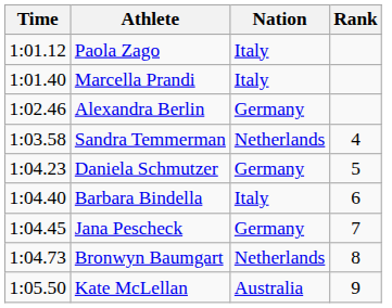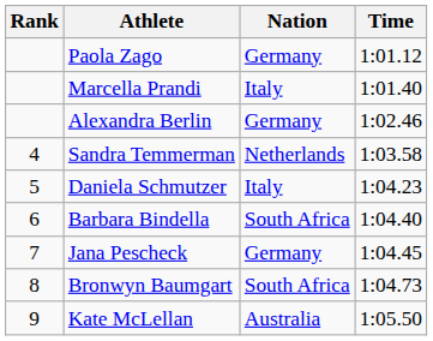columns swapped: Rank <-> Time
Paola Zago | Nation: Italy -> Germany
Daniela Schmutzer | Nation: Germany -> Italy
Barbara Bindella | Nation: Italy -> South Africa
Bronwyn Baumgart | Nation: Netherlands -> South Africa
